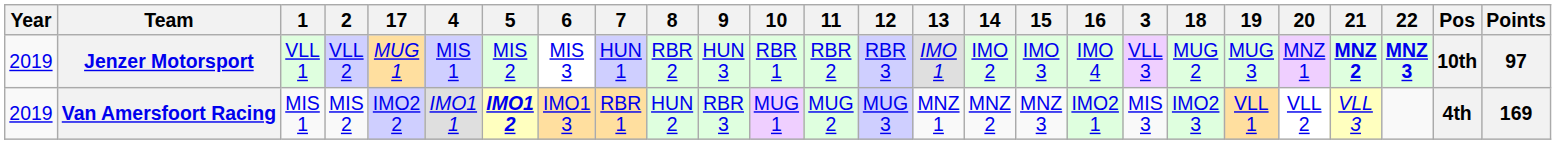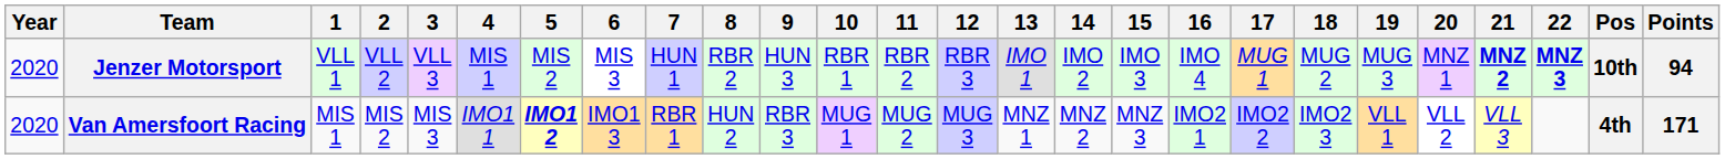columns swapped: 3 <-> 17
Jenzer Motorsport | Year: 2019 -> 2020
Jenzer Motorsport | Points: 97 -> 94
Van Amersfoort Racing | Year: 2019 -> 2020
Van Amersfoort Racing | Points: 169 -> 171
